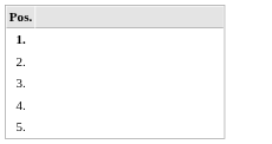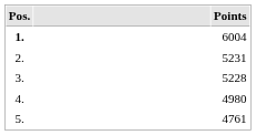+ column: Points | 6004 | 5231 | 5228 | 4980 | 4761
